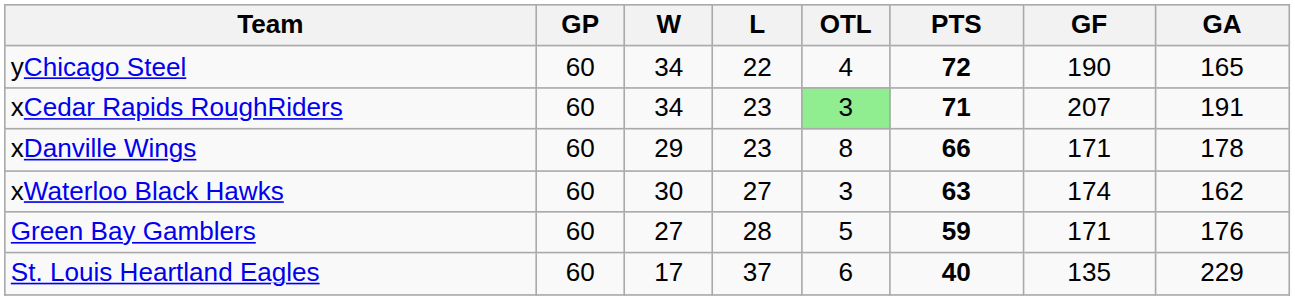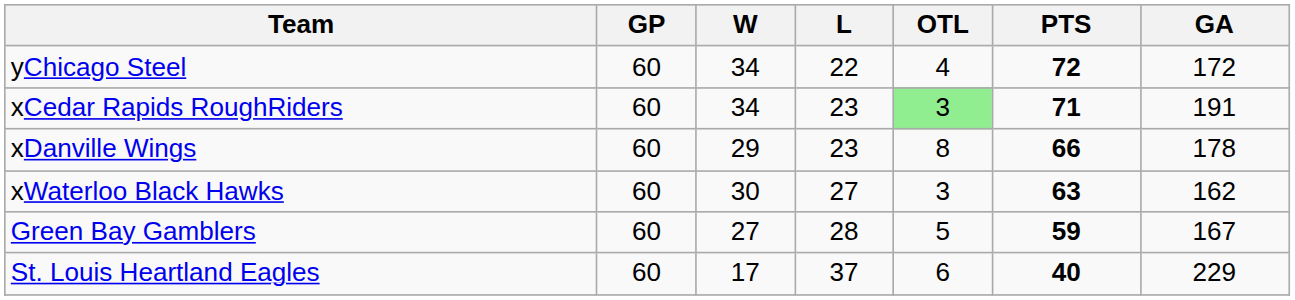- column: GF | 190 | 207 | 171 | 174 | 171 | 135
yChicago Steel | GA: 165 -> 172
Green Bay Gamblers | GA: 176 -> 167
